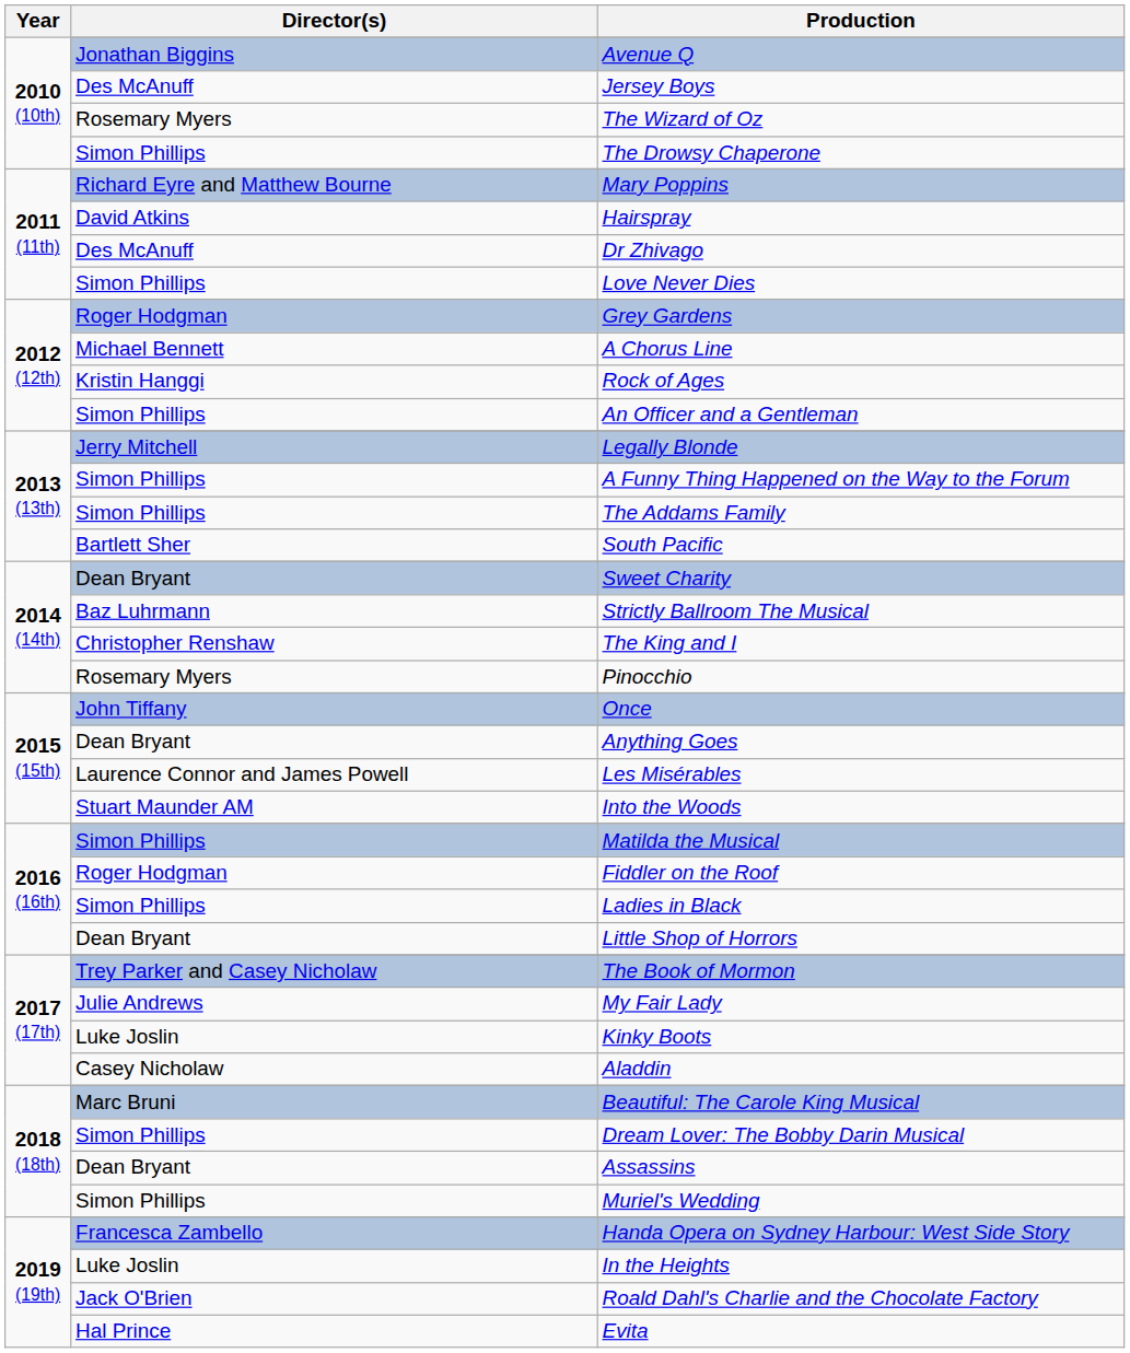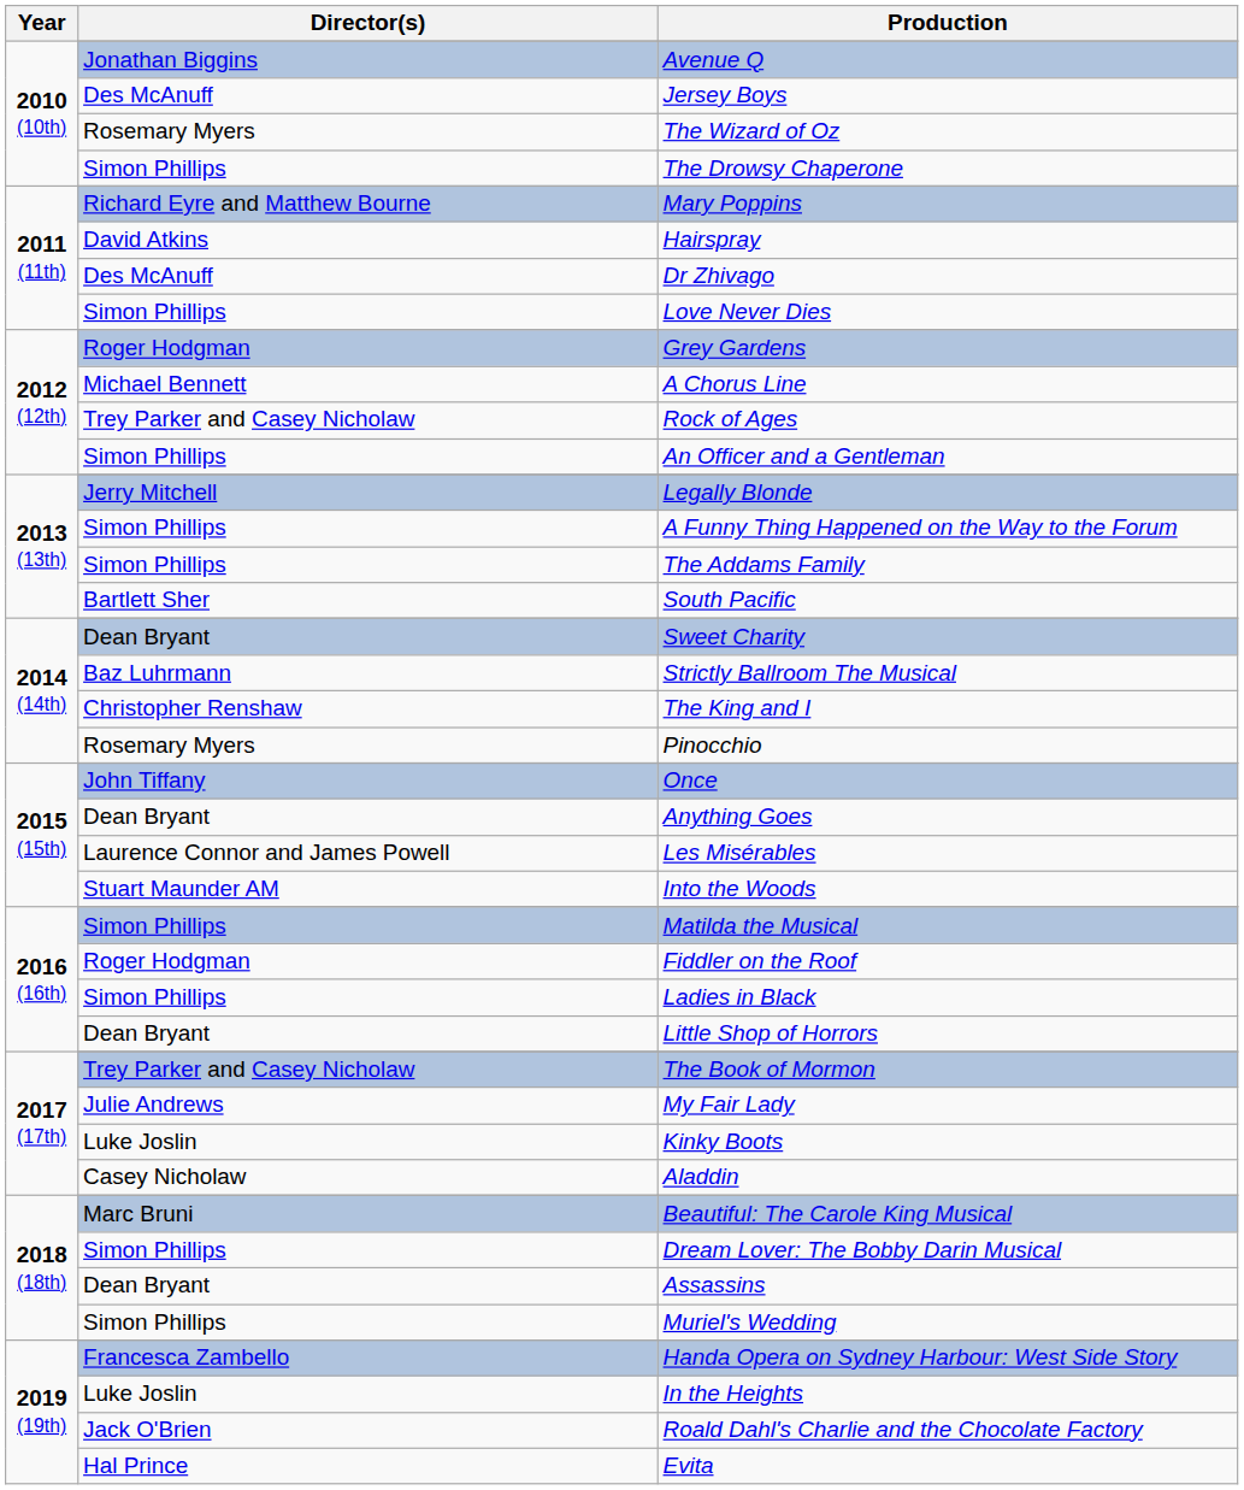Rock of Ages | Director(s): Kristin Hanggi -> Trey Parker and Casey Nicholaw
